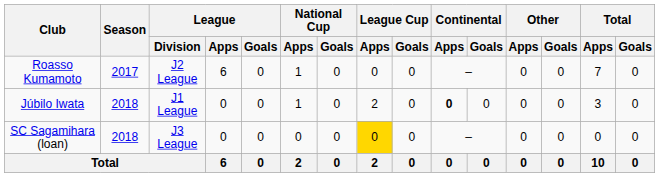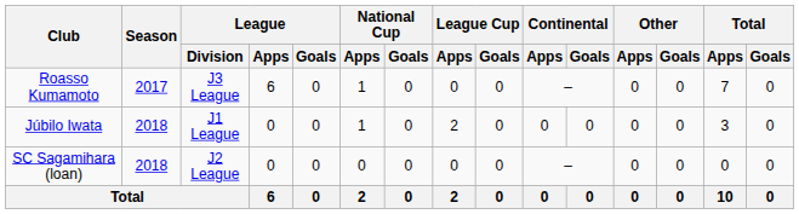Roasso Kumamoto | League / Division: J2 League -> J3 League
Júbilo Iwata | Continental / Apps: bold -> normal
SC Sagamihara (loan) | League / Division: J3 League -> J2 League
SC Sagamihara (loan) | League Cup / Apps: gold background -> no background
